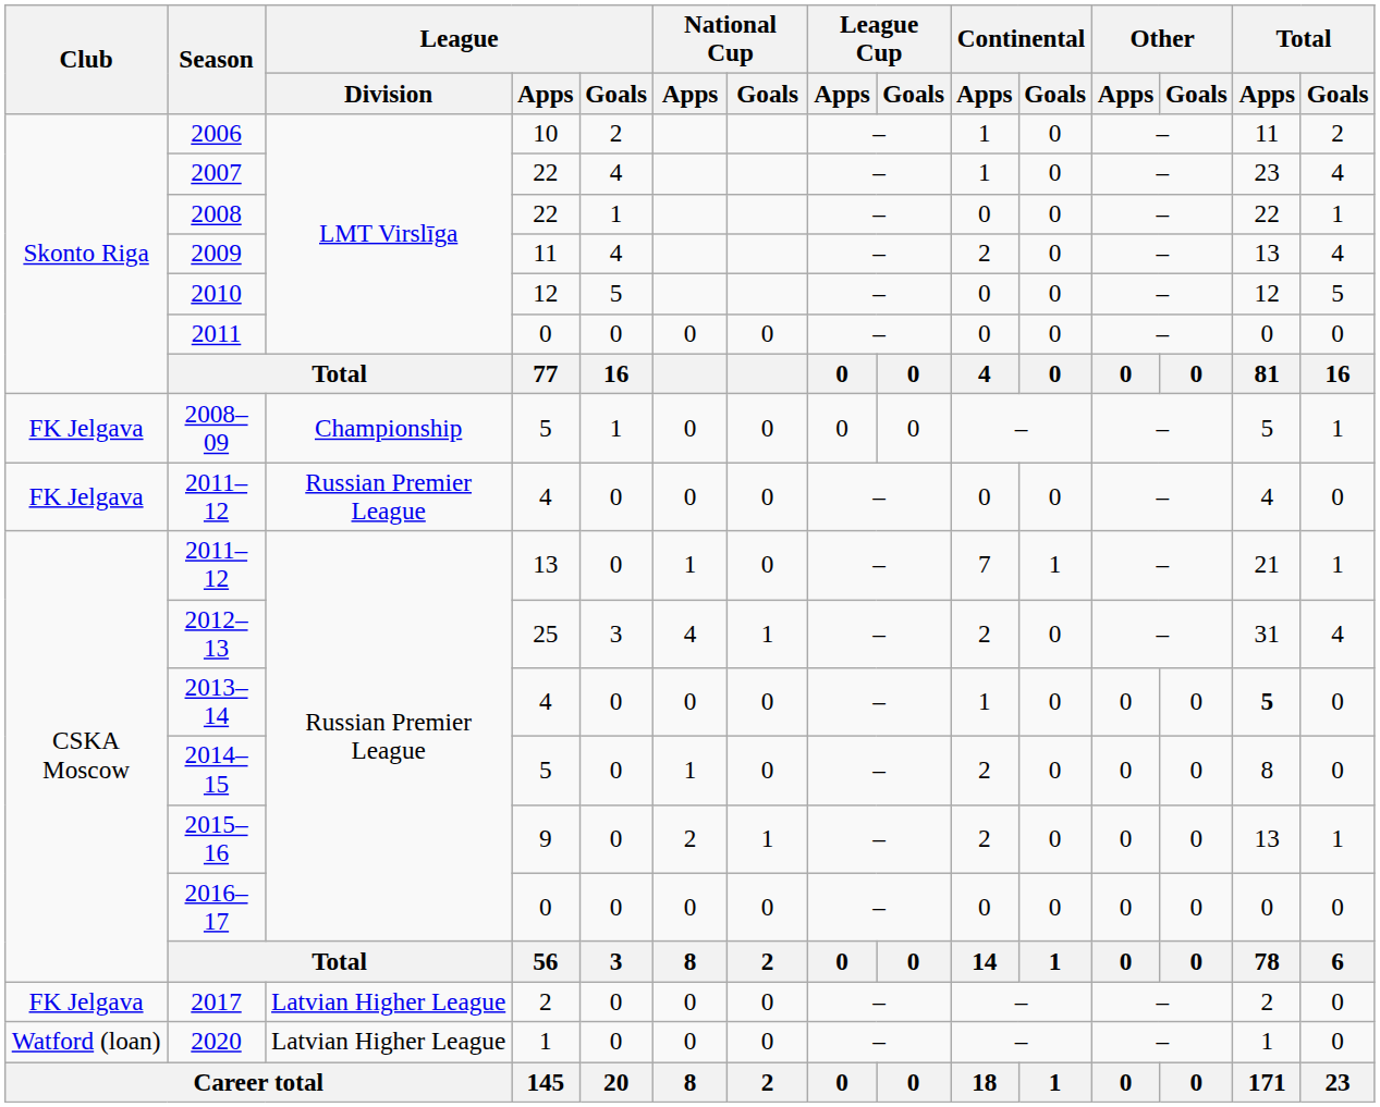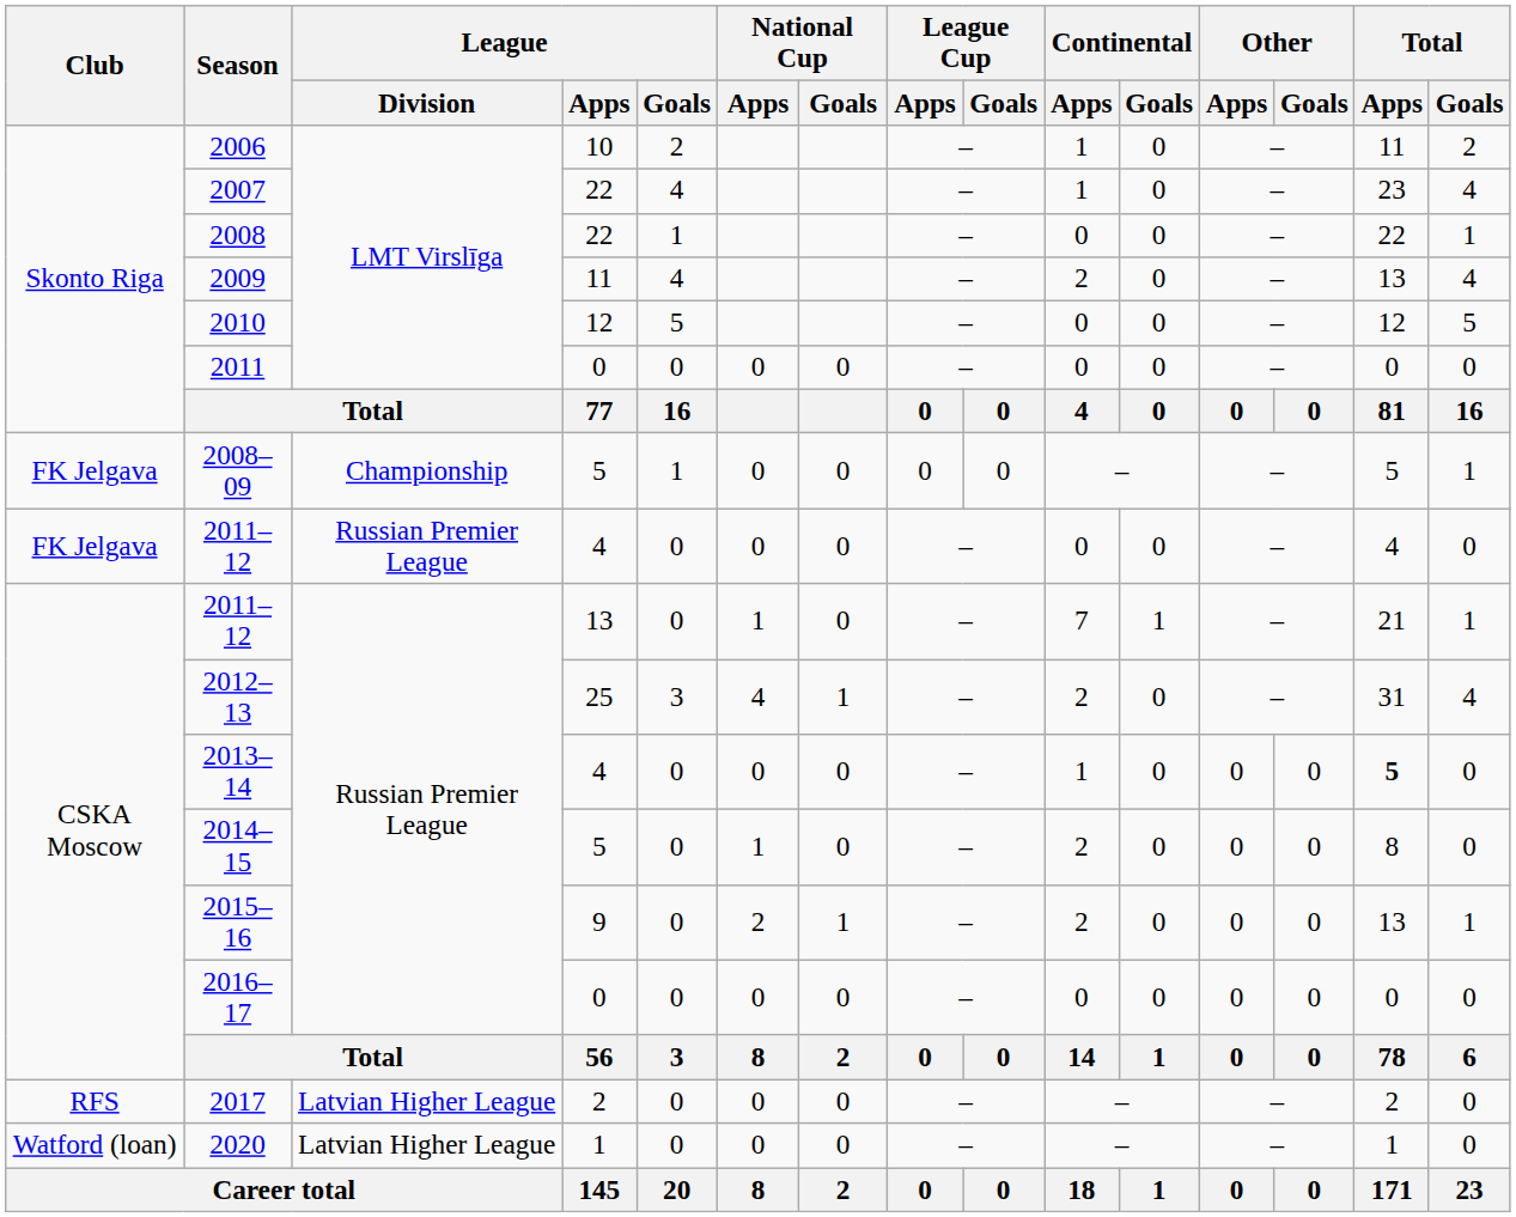2017 | Club: FK Jelgava -> RFS
